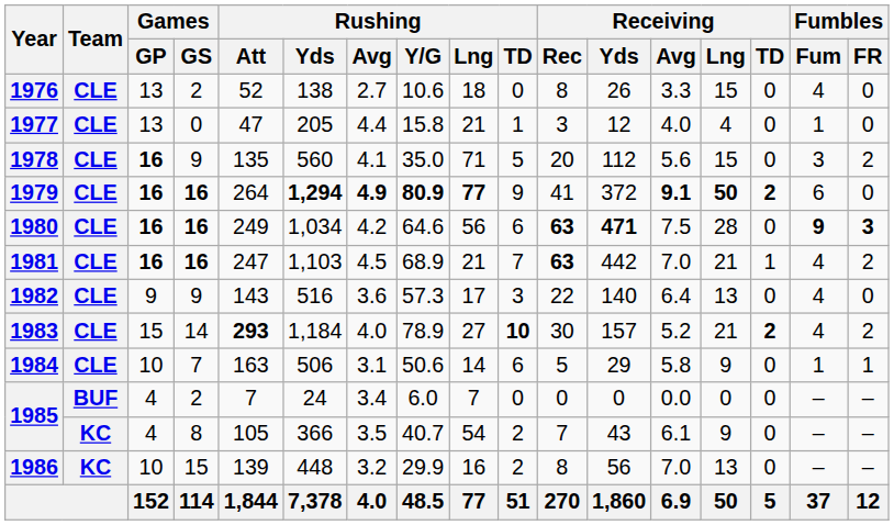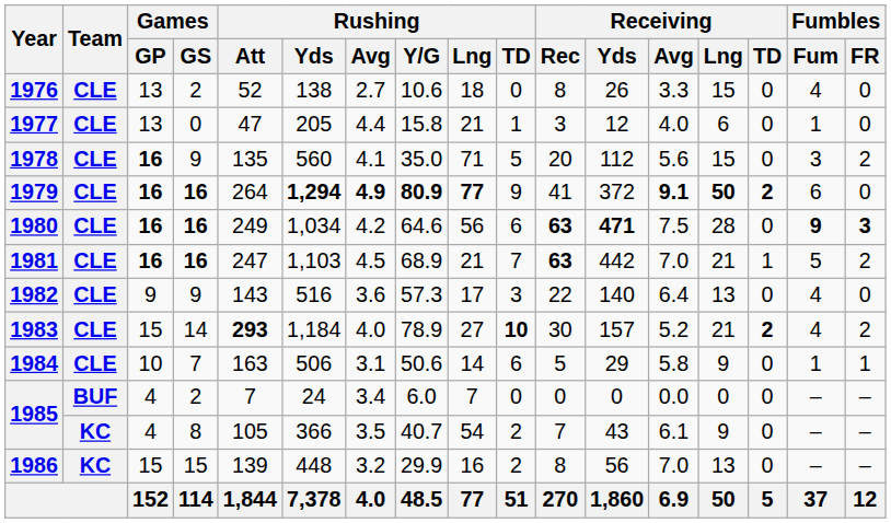1977 | Receiving / Lng: 4 -> 6
1981 | Fumbles / Fum: 4 -> 5
1986 | Games / GP: 10 -> 15
